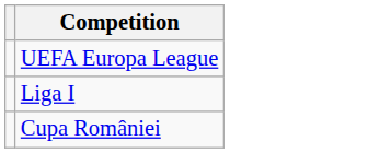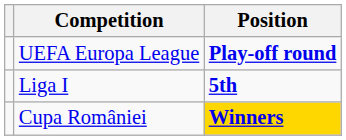+ column: Position | Play-off round | 5th | Winners
